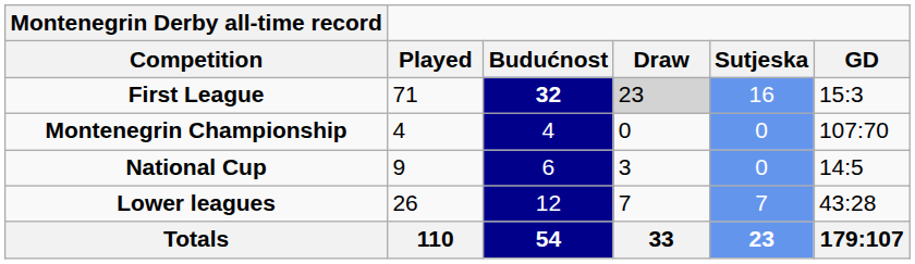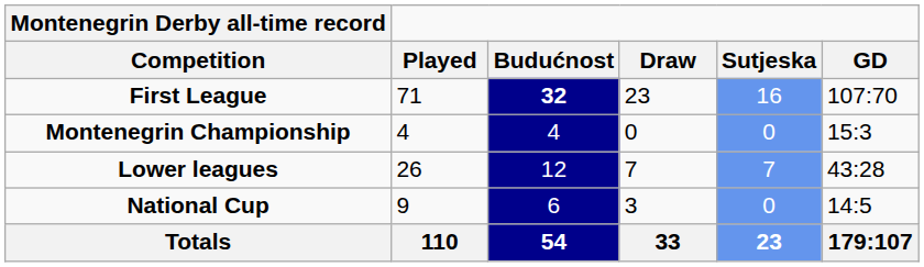First League | Draw: lightgrey background -> no background
First League | GD: 15:3 -> 107:70
Montenegrin Championship | GD: 107:70 -> 15:3
rows swapped: Lower leagues <-> National Cup
